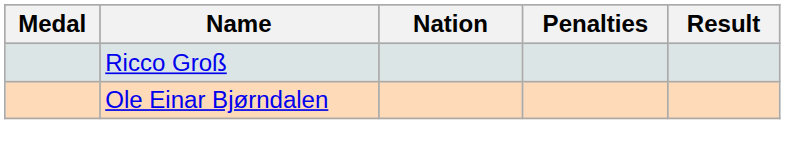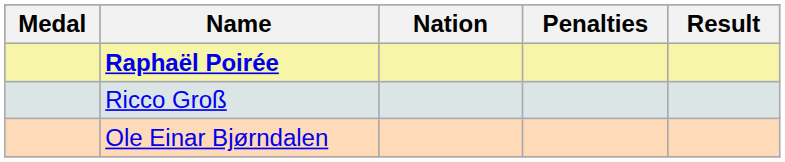+ row: Raphaël Poirée
